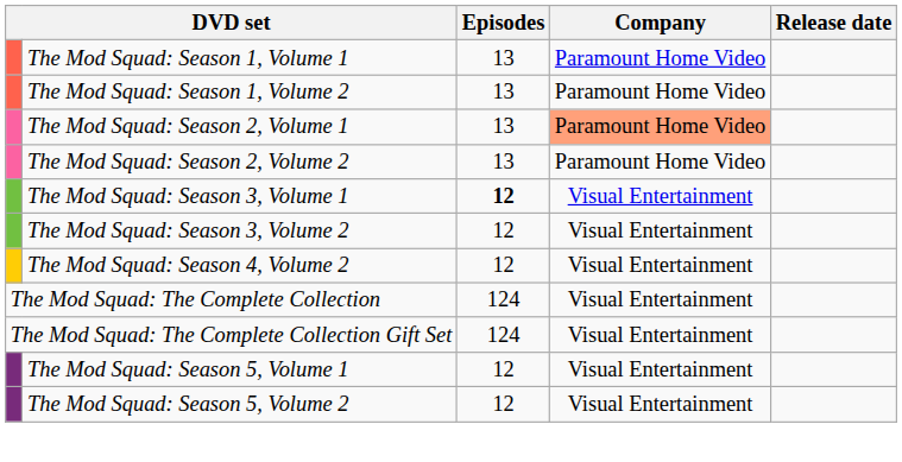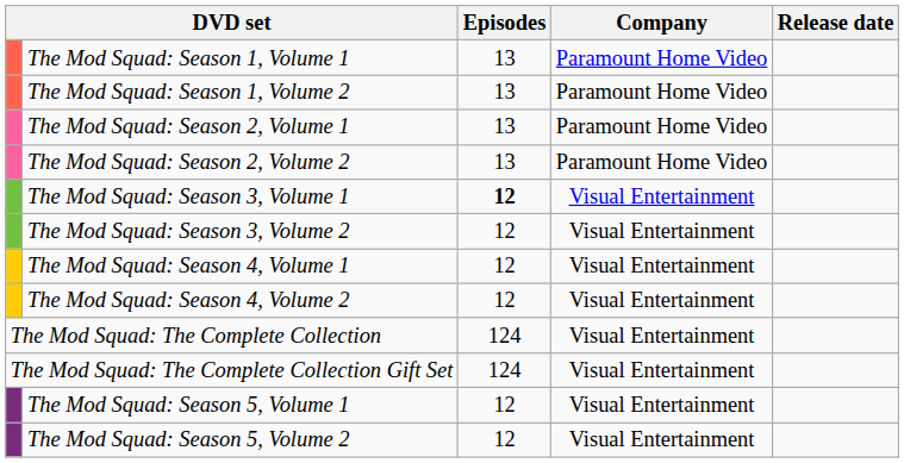The Mod Squad: Season 2, Volume 1 | Company: lightsalmon background -> no background
+ row: The Mod Squad: Season 4, Volume 1 | 12 | Visual Entertainment
